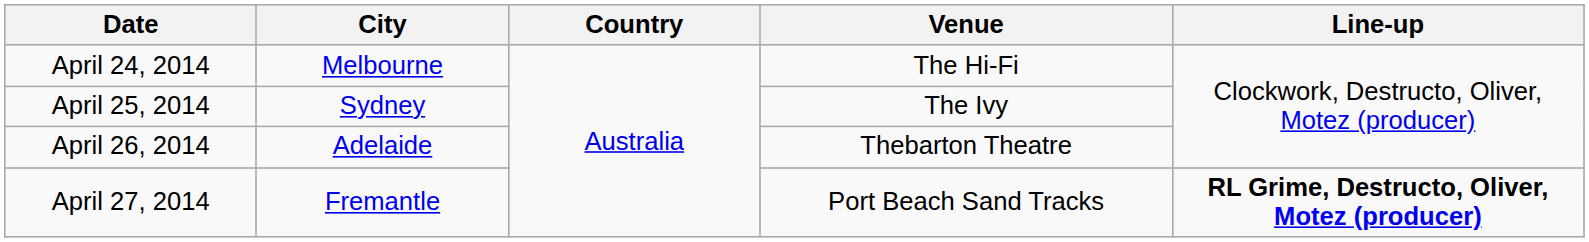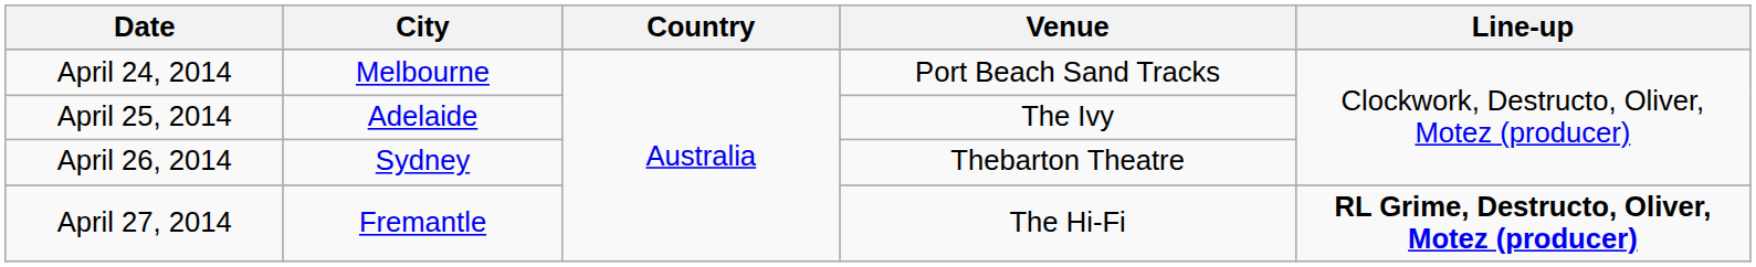April 24, 2014 | Venue: The Hi-Fi -> Port Beach Sand Tracks
April 25, 2014 | City: Sydney -> Adelaide
April 26, 2014 | City: Adelaide -> Sydney
April 27, 2014 | Venue: Port Beach Sand Tracks -> The Hi-Fi
